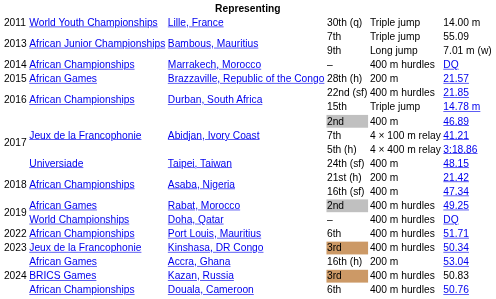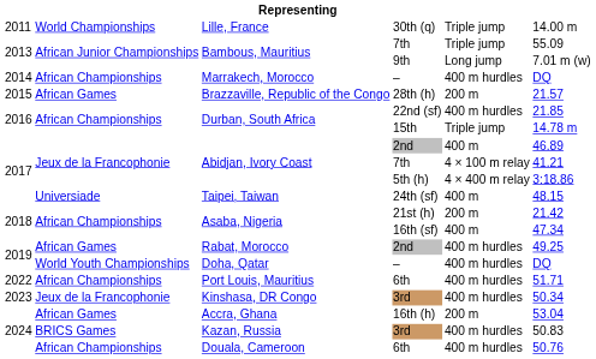Lille, France | column 2: World Youth Championships -> World Championships
Doha, Qatar | column 2: World Championships -> World Youth Championships
